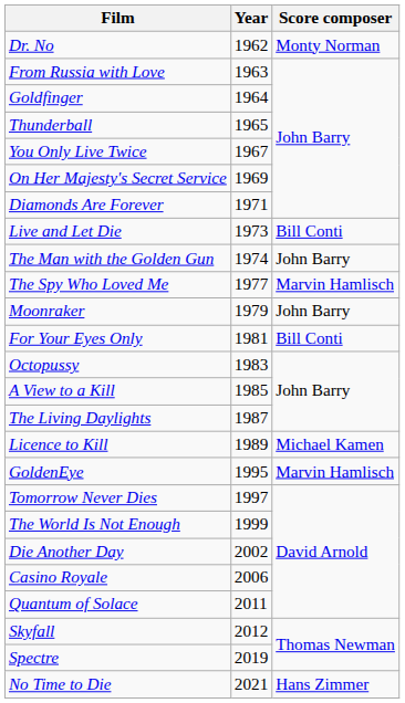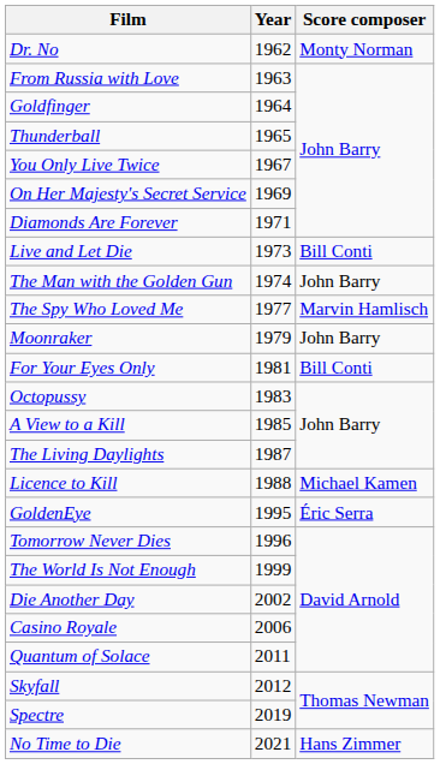Licence to Kill | Year: 1989 -> 1988
GoldenEye | Score composer: Marvin Hamlisch -> Éric Serra
Tomorrow Never Dies | Year: 1997 -> 1996
